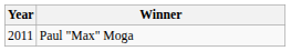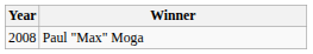Paul "Max" Moga | Year: 2011 -> 2008
